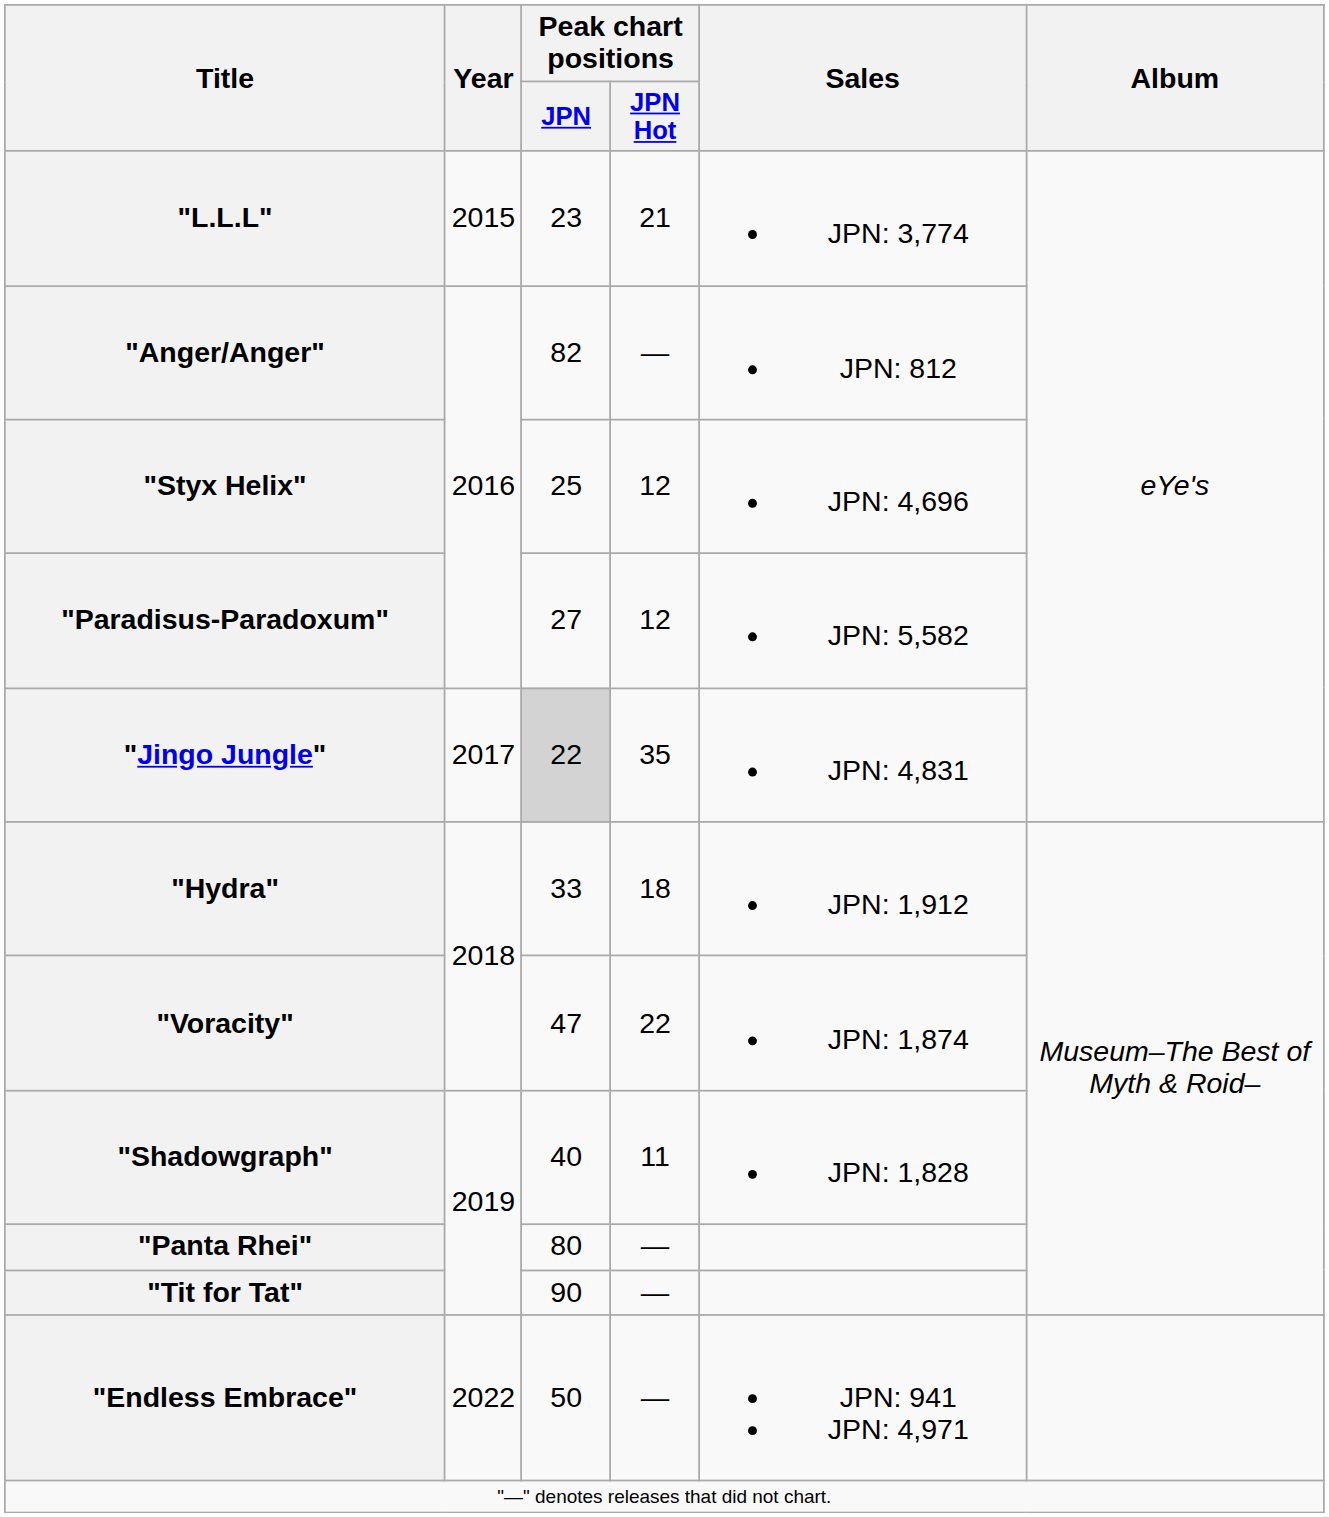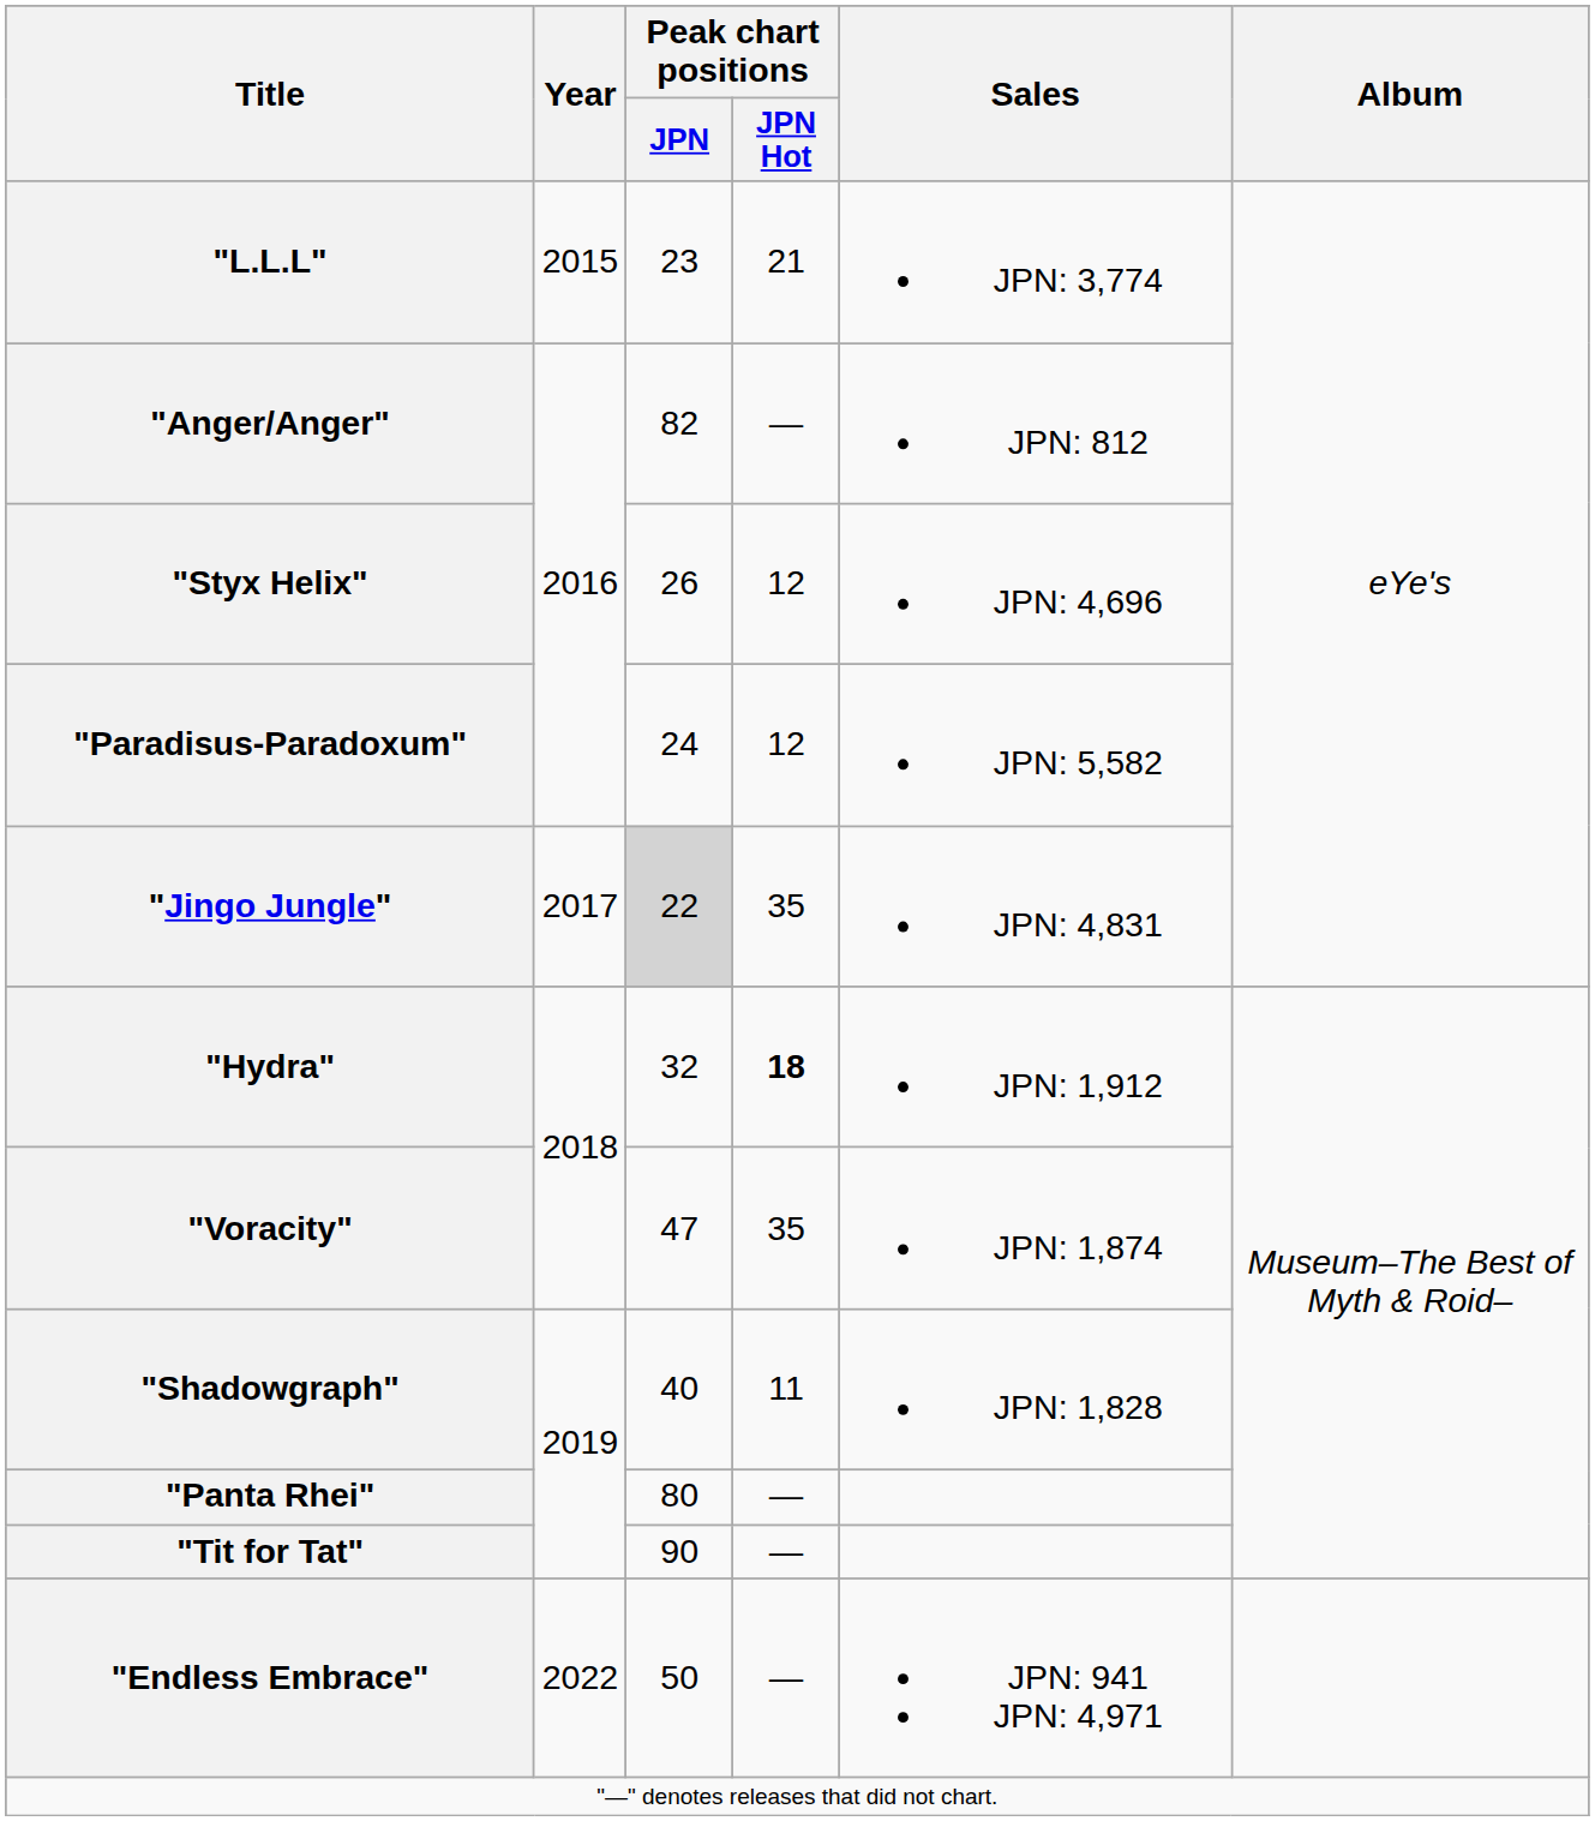"Styx Helix" | Peak chart positions / JPN: 25 -> 26
"Paradisus-Paradoxum" | Peak chart positions / JPN: 27 -> 24
"Hydra" | Peak chart positions / JPN: 33 -> 32
"Hydra" | Peak chart positions / JPN Hot: normal -> bold
"Voracity" | Peak chart positions / JPN Hot: 22 -> 35
